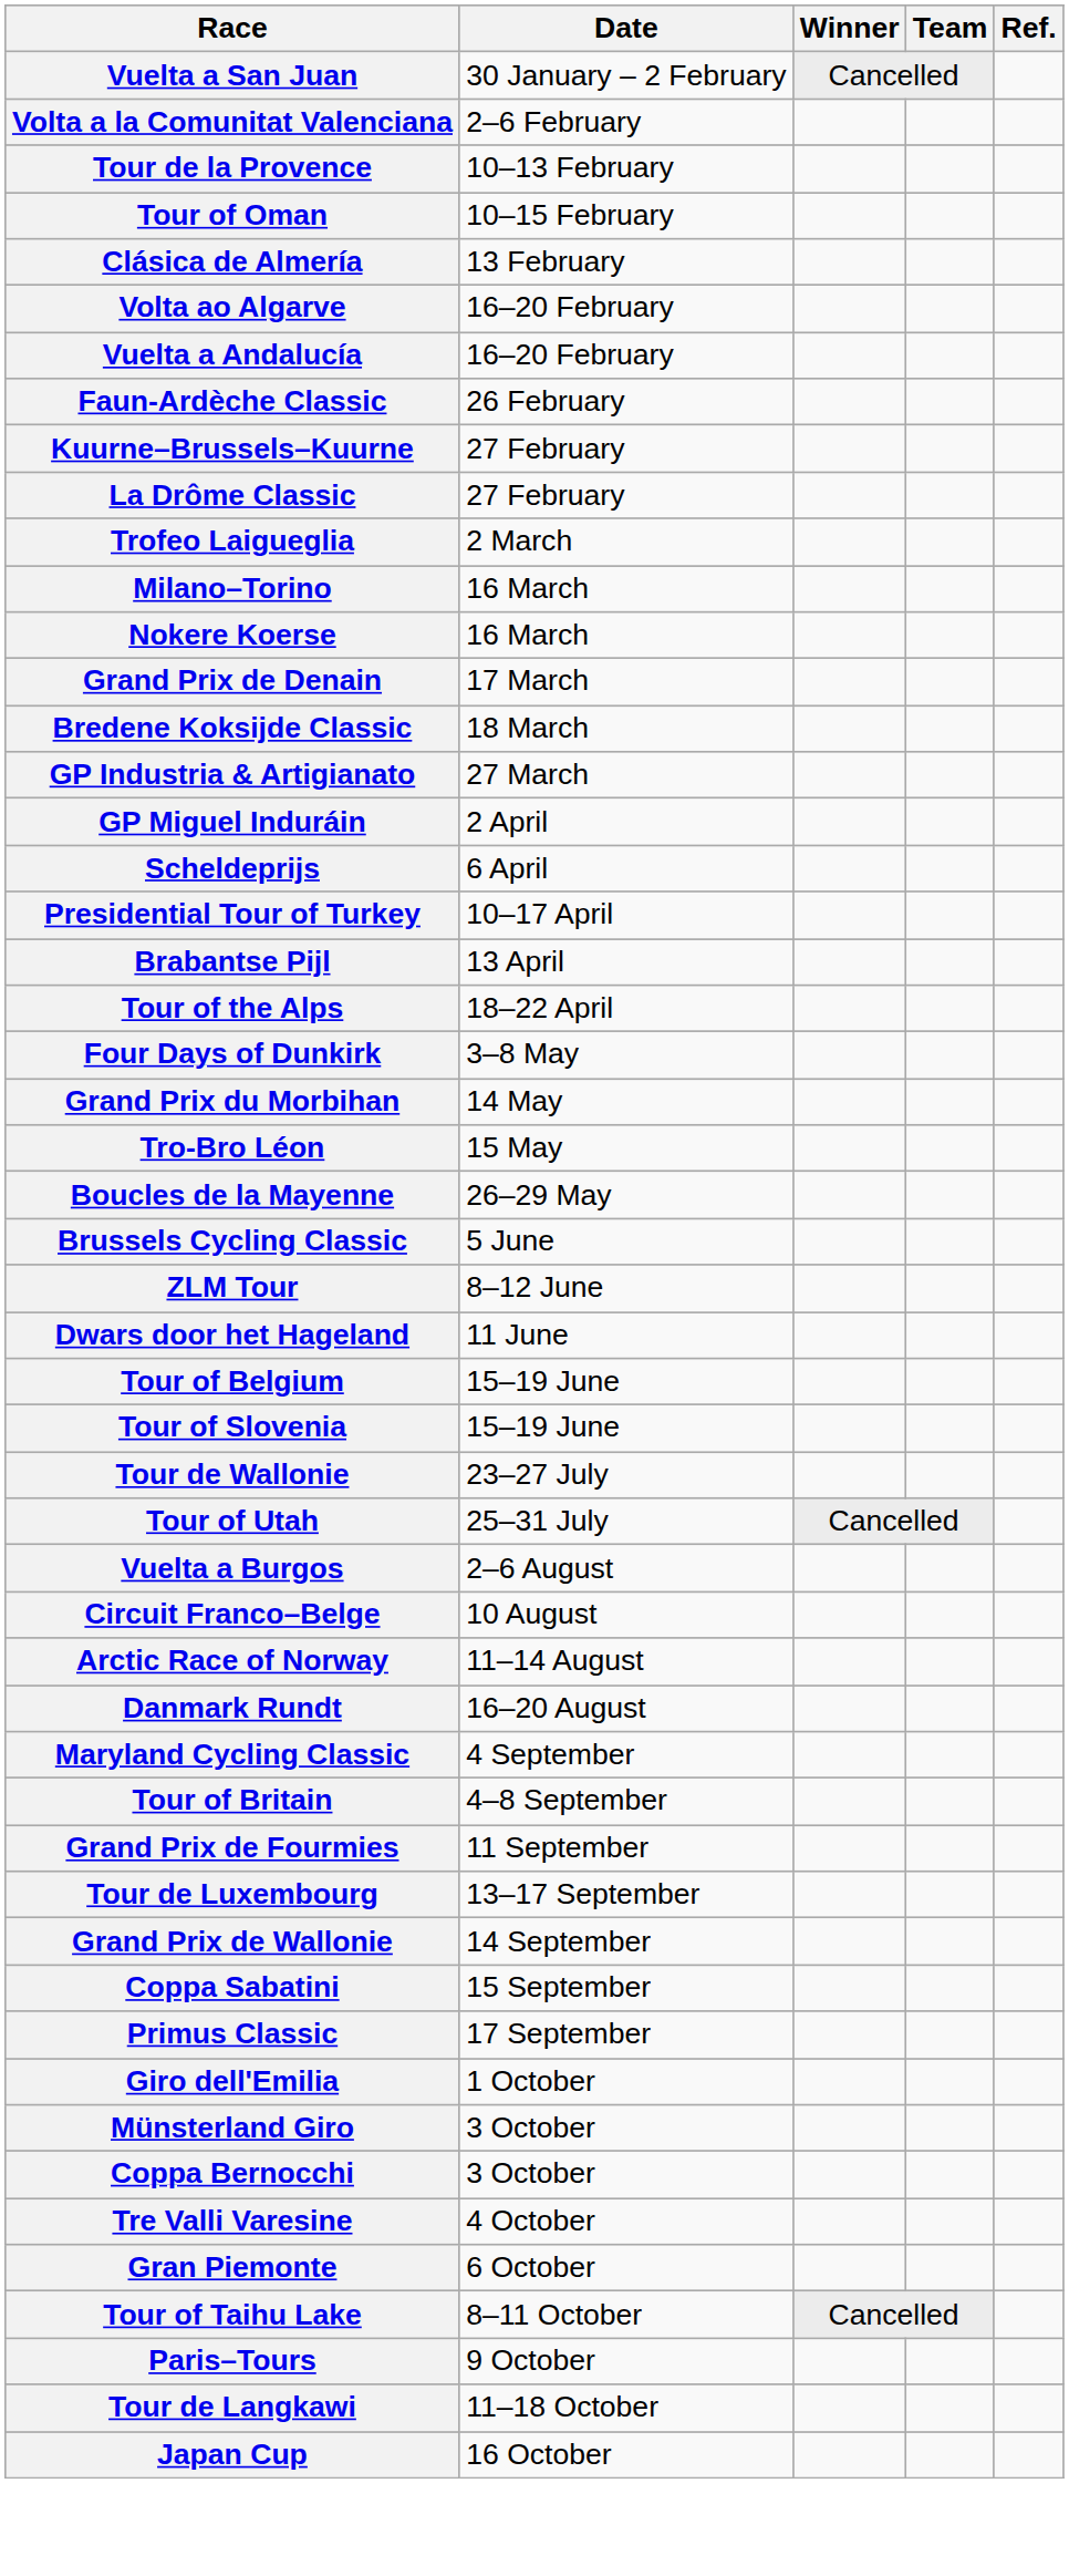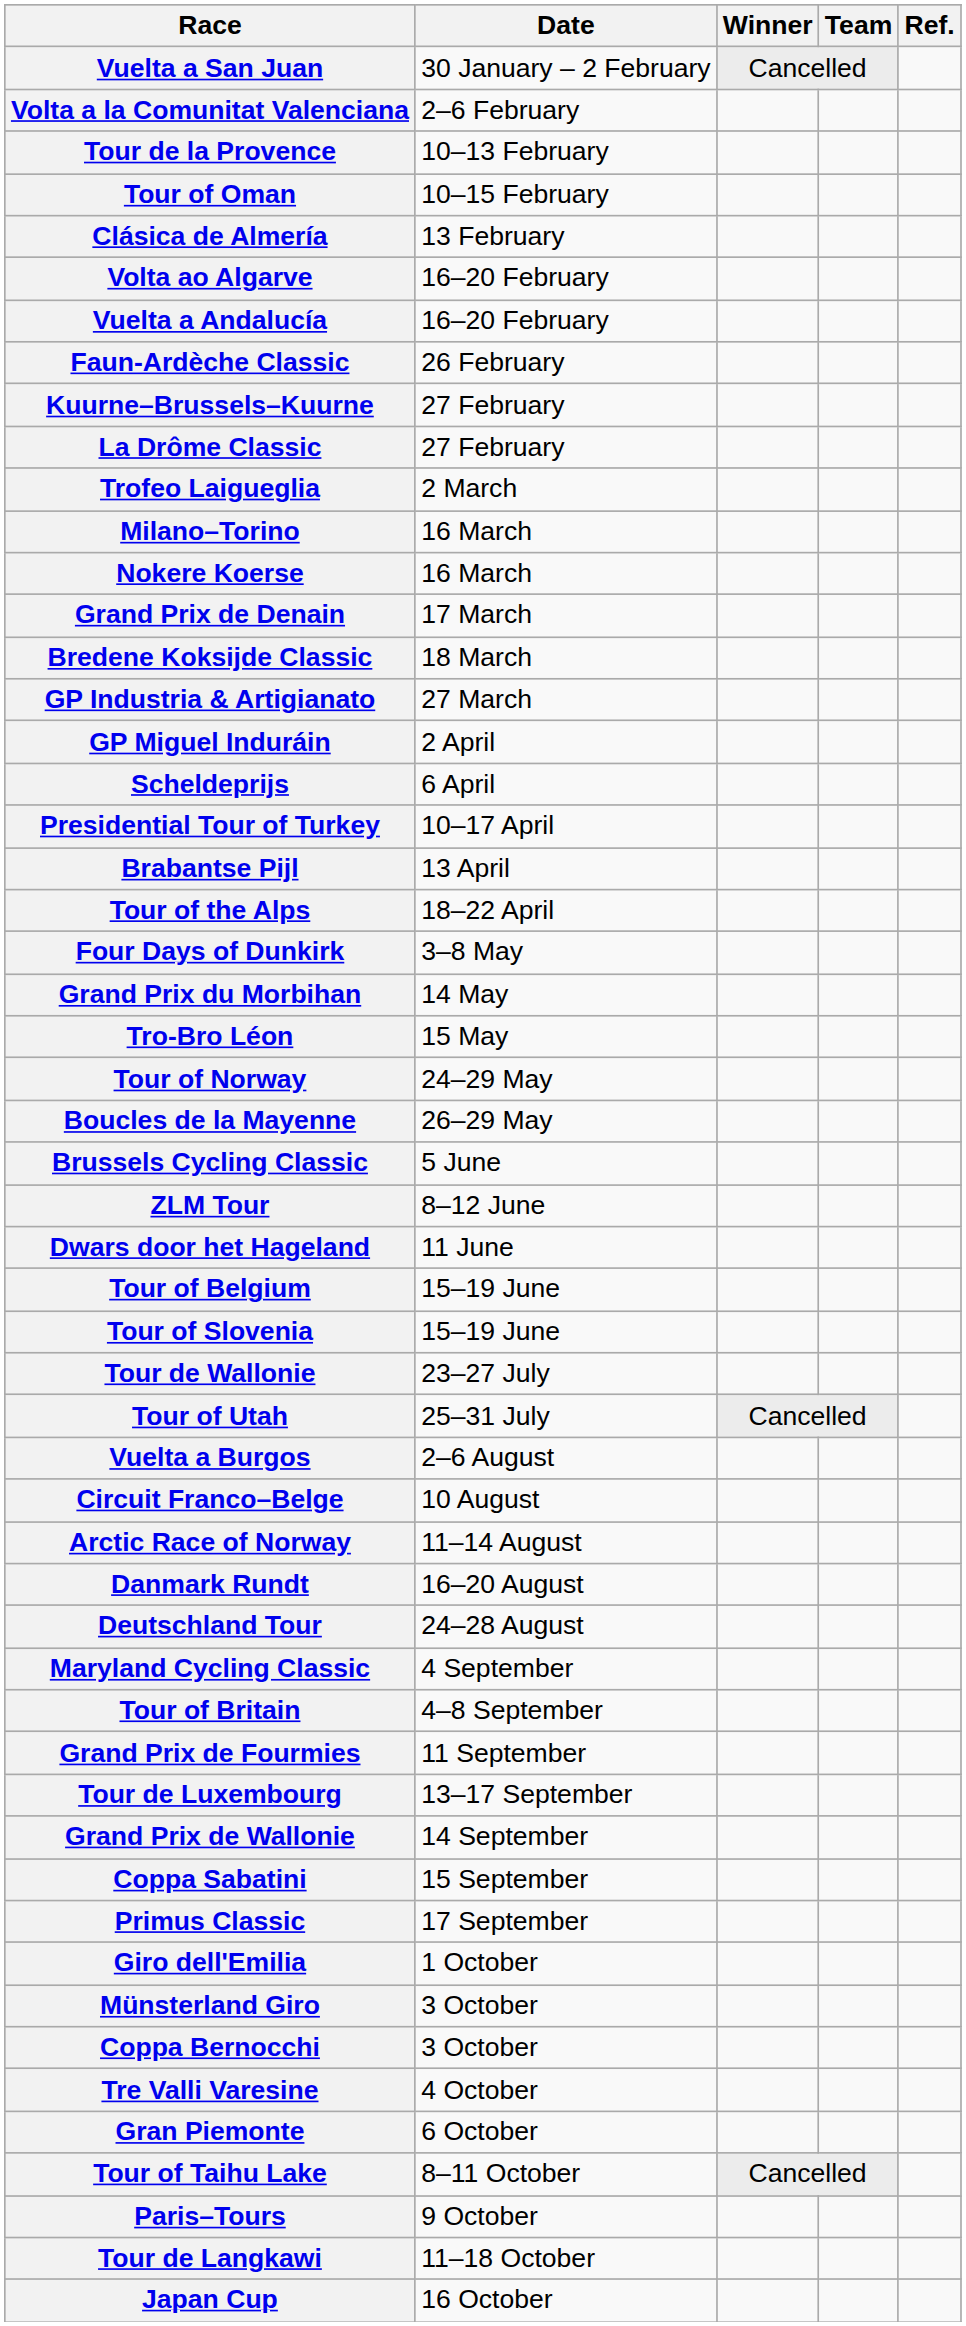+ row: Tour of Norway | 24–29 May
+ row: Deutschland Tour | 24–28 August
